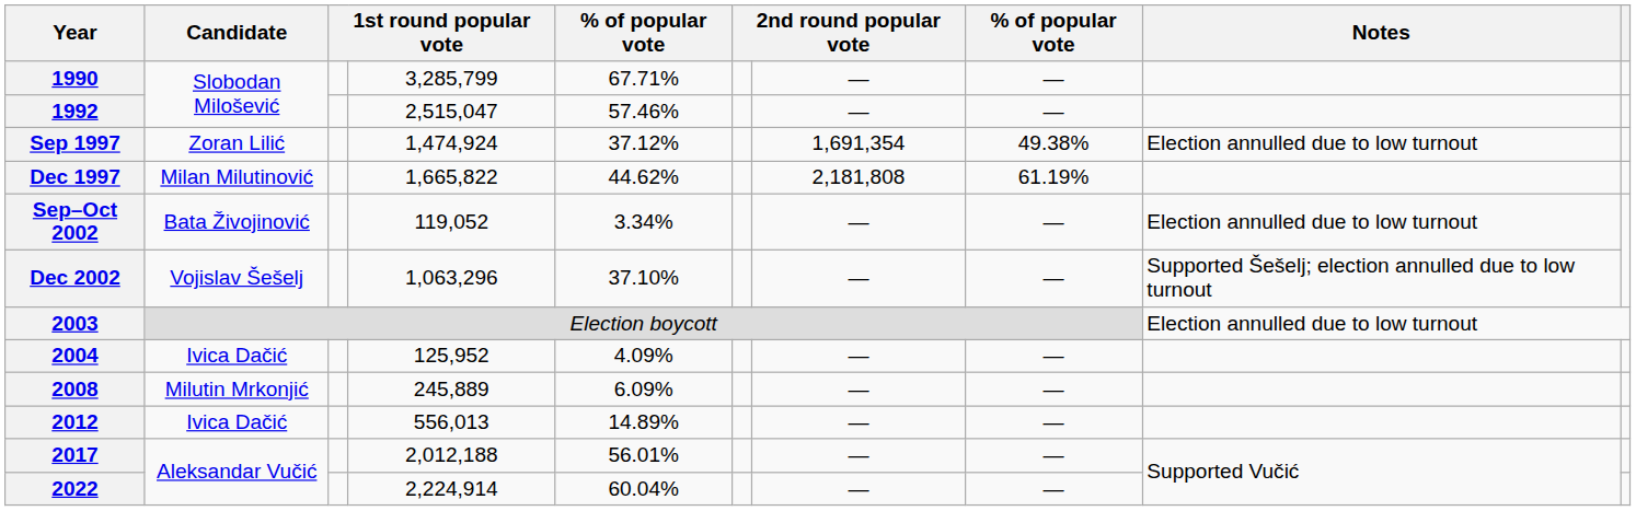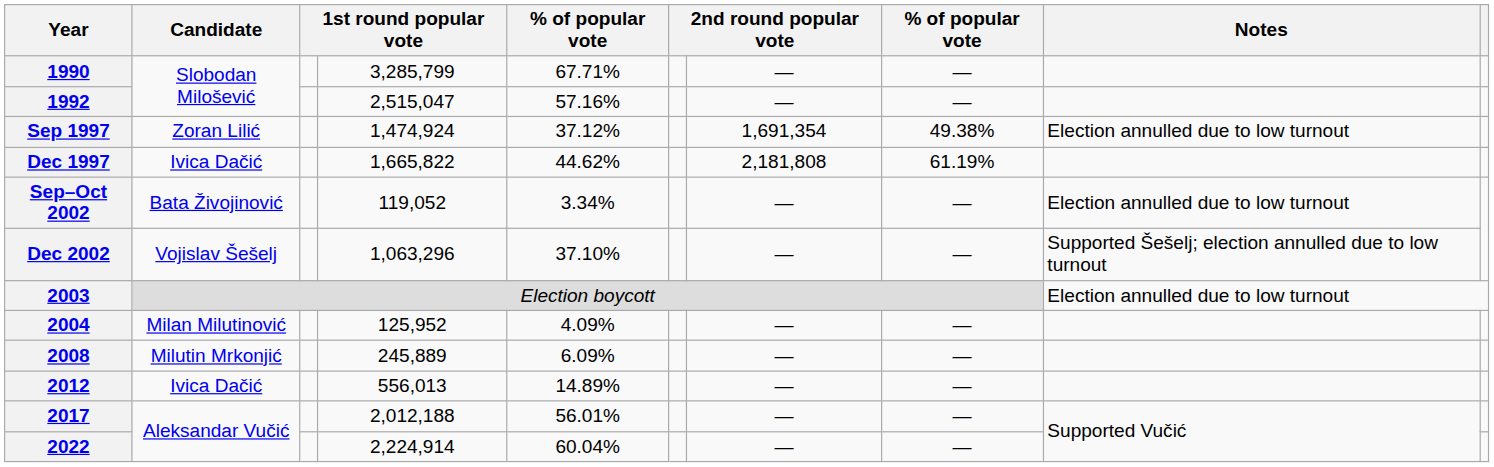1992 | column 5: 57.46% -> 57.16%
Dec 1997 | Candidate: Milan Milutinović -> Ivica Dačić
2004 | Candidate: Ivica Dačić -> Milan Milutinović
